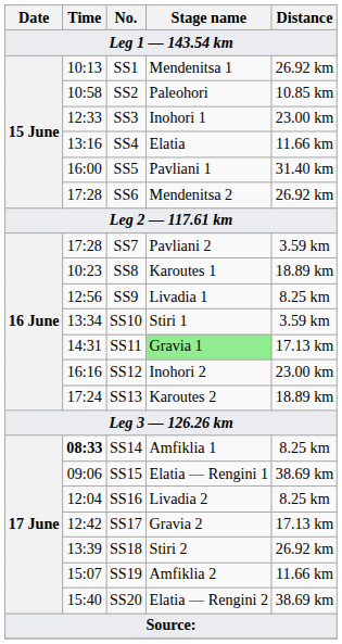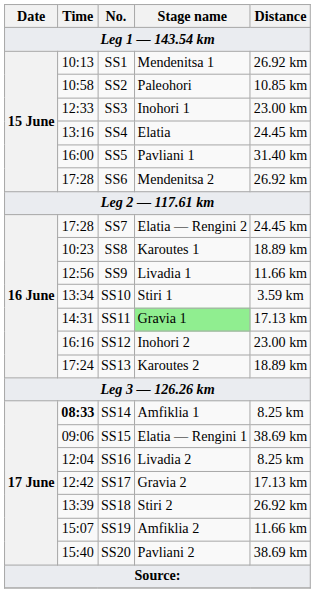SS4 | Distance: 11.66 km -> 24.45 km
SS7 | Stage name: Pavliani 2 -> Elatia — Rengini 2
SS7 | Distance: 3.59 km -> 24.45 km
SS9 | Distance: 8.25 km -> 11.66 km
SS20 | Stage name: Elatia — Rengini 2 -> Pavliani 2
